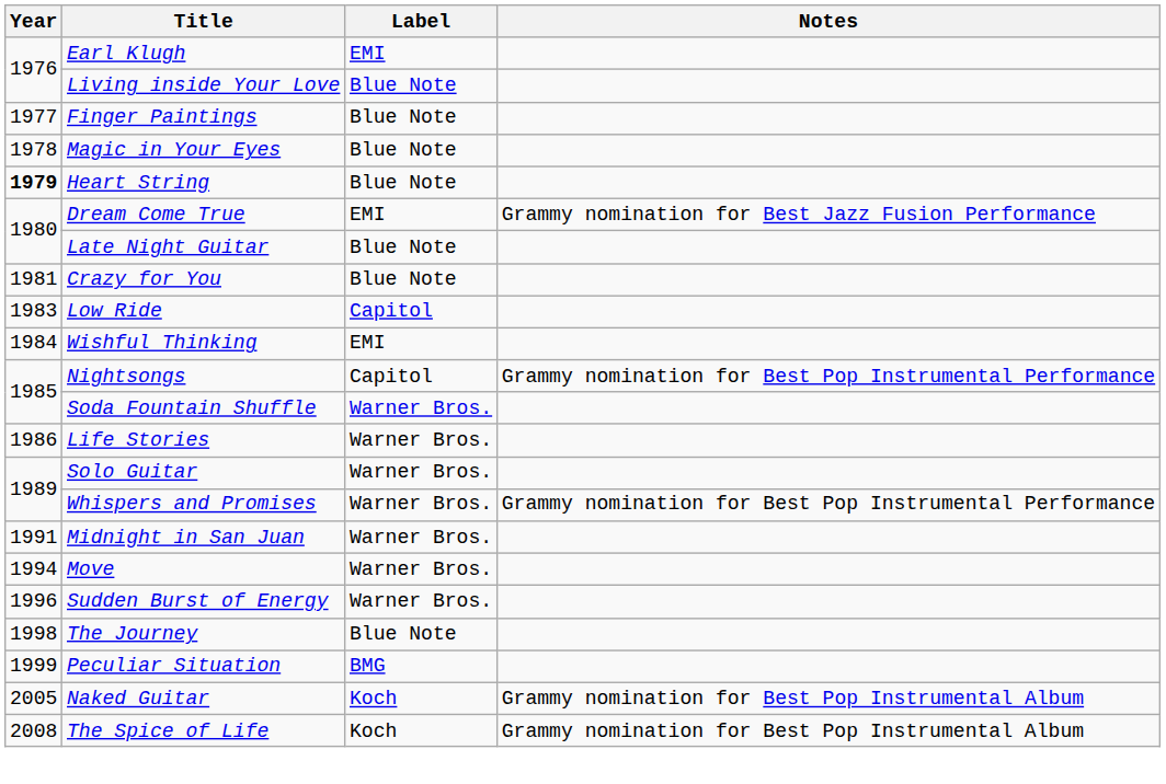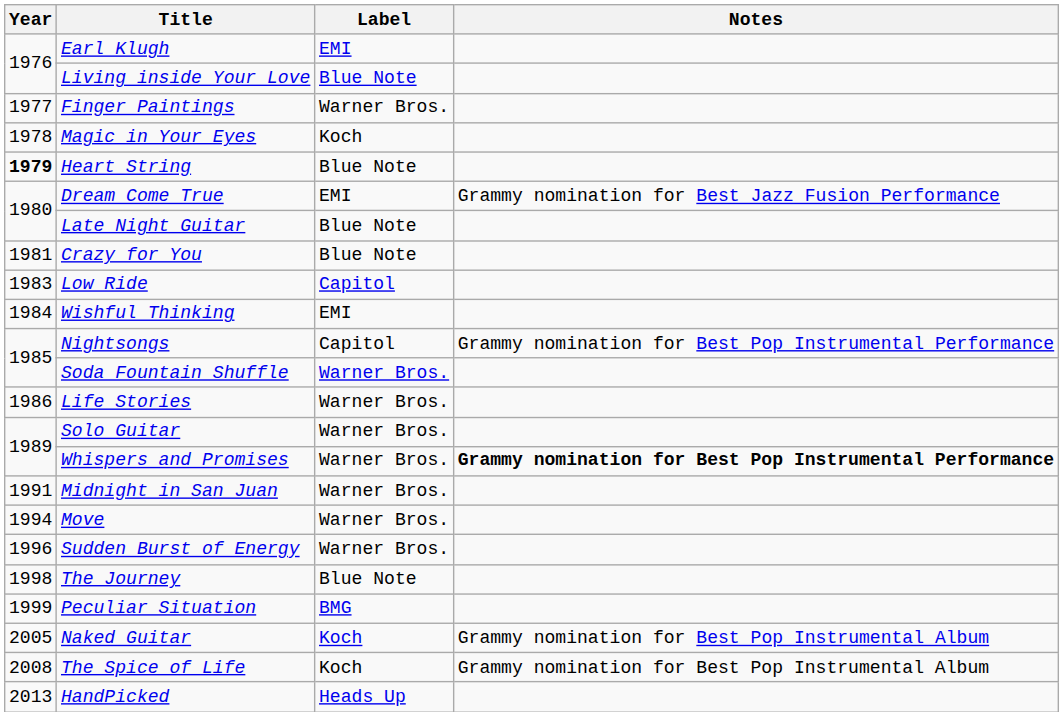Finger Paintings | Label: Blue Note -> Warner Bros.
Magic in Your Eyes | Label: Blue Note -> Koch
Whispers and Promises | Notes: normal -> bold
+ row: 2013 | HandPicked | Heads Up
